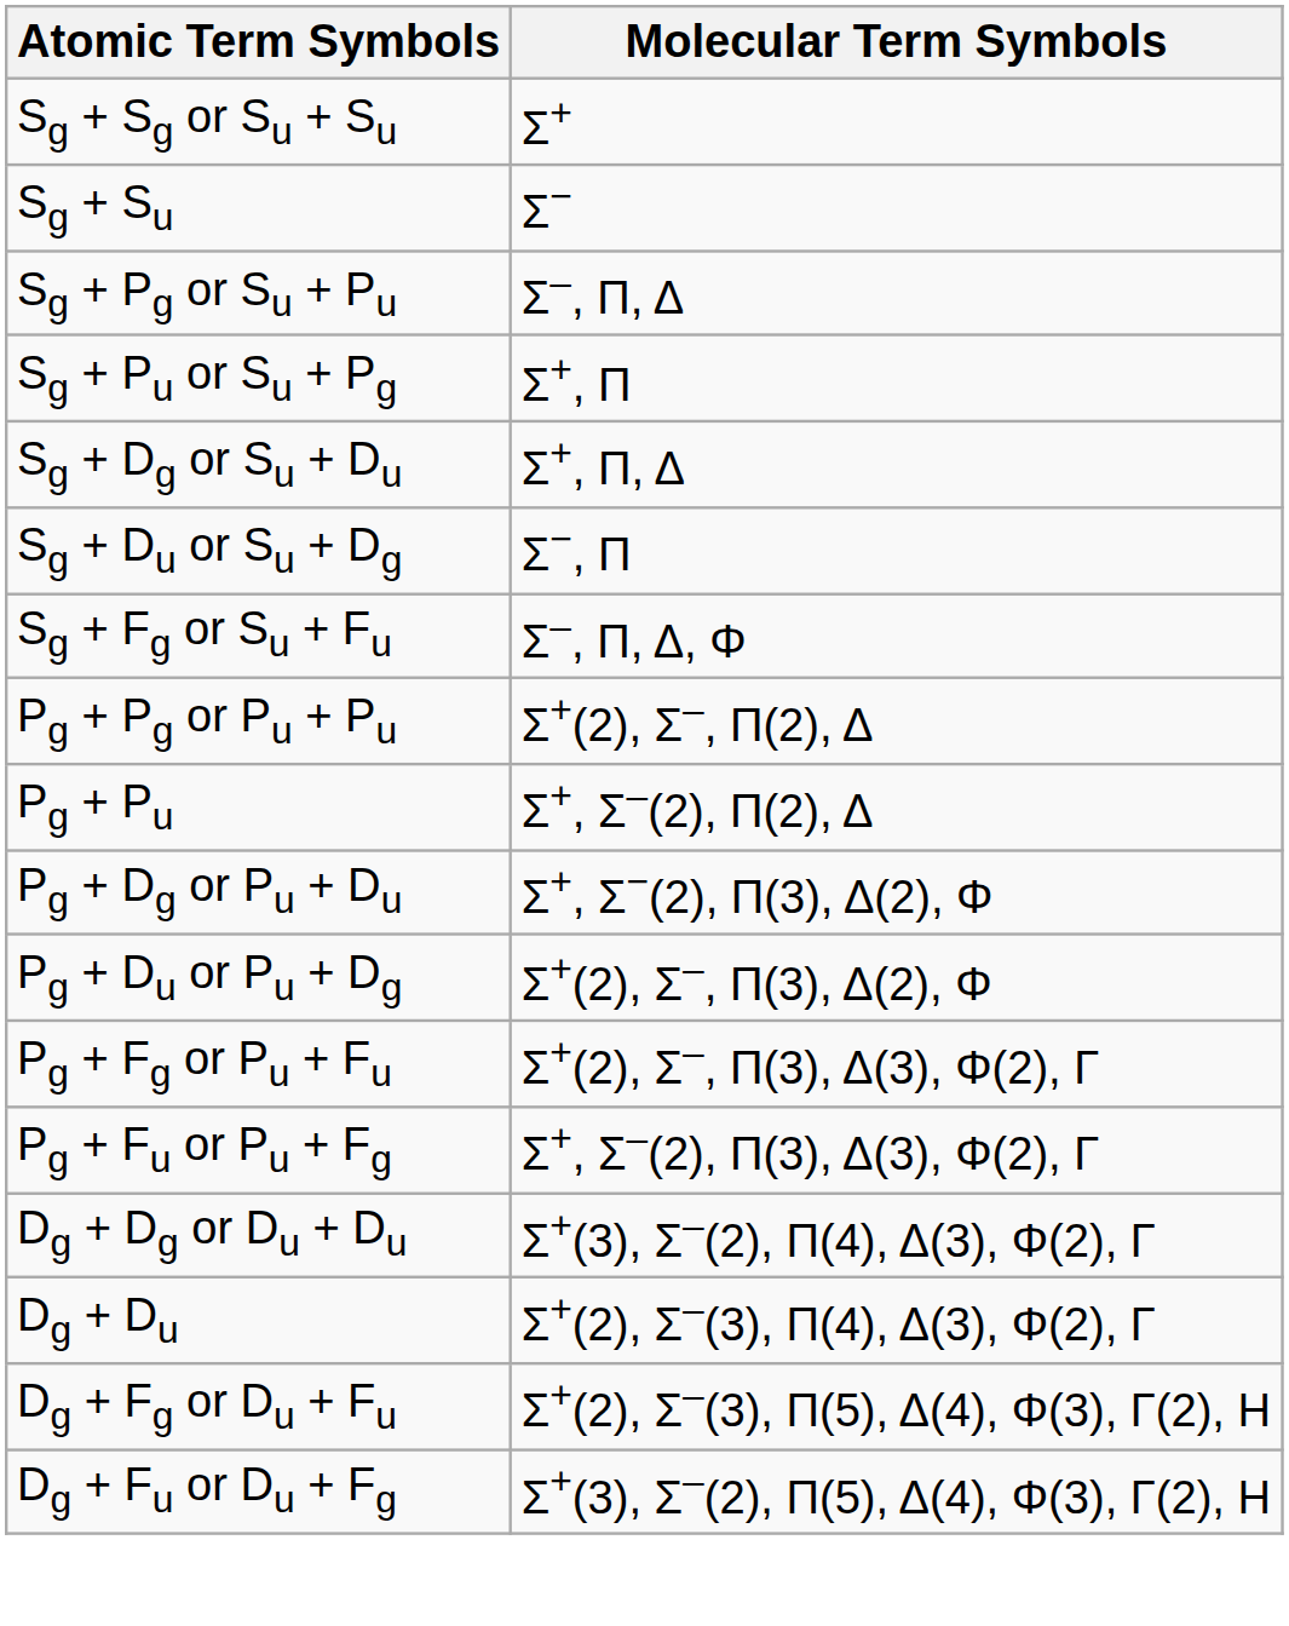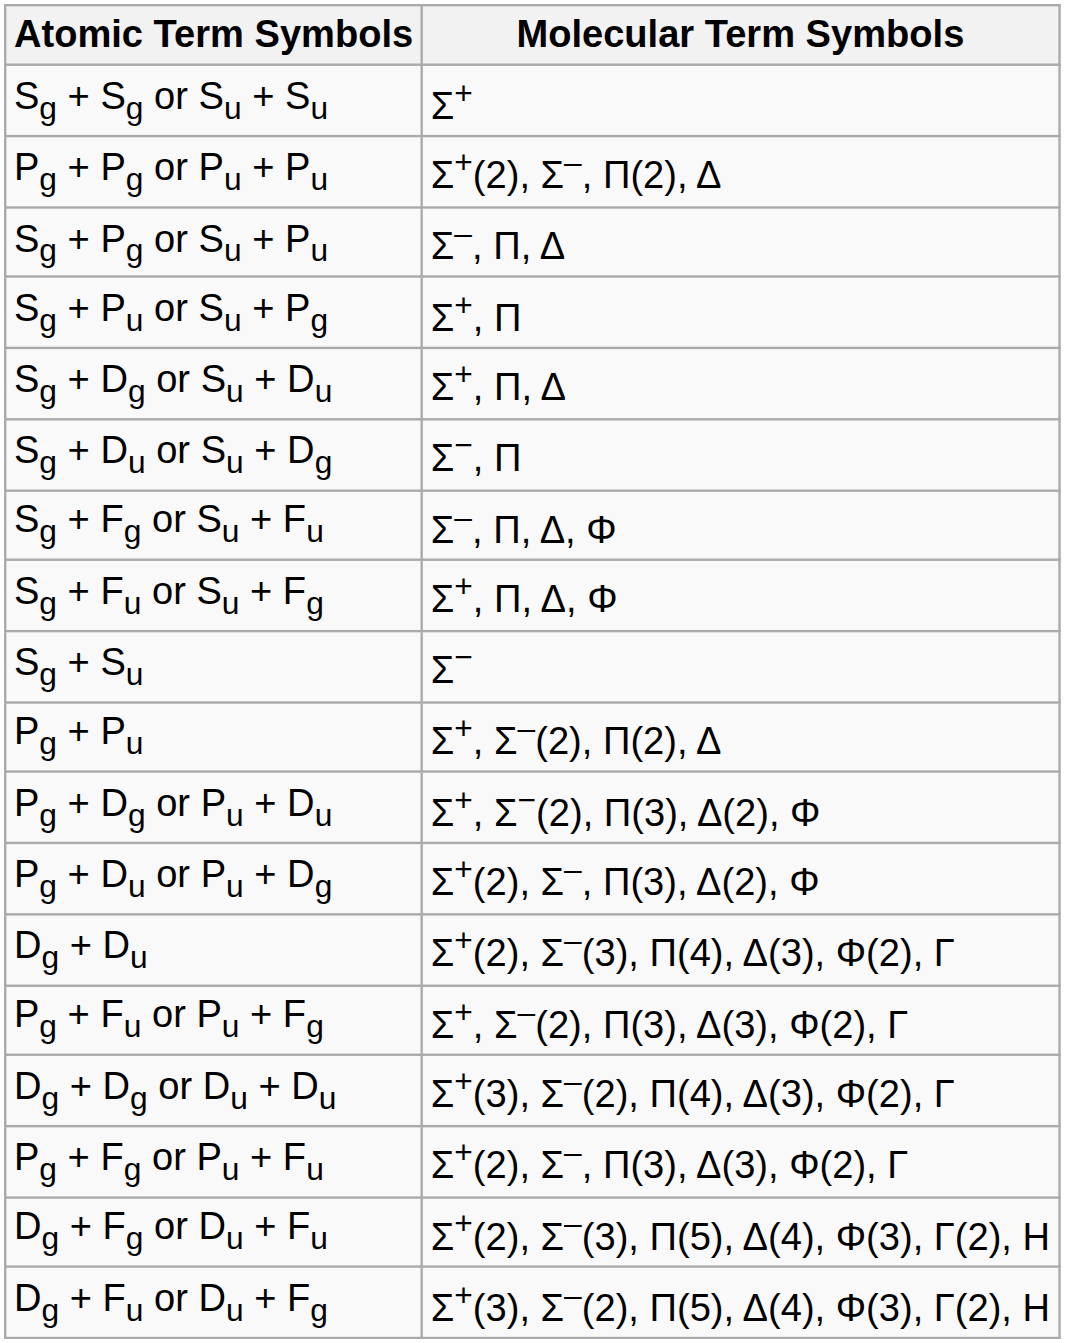rows swapped: Sg + Su <-> Pg + Pg or Pu + Pu
+ row: Sg + Fu or Su + Fg | Σ+, Π, Δ, Φ
rows swapped: Pg + Fg or Pu + Fu <-> Dg + Du
